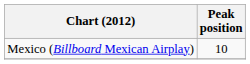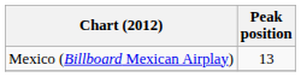Mexico (Billboard Mexican Airplay) | Peak position: 10 -> 13
